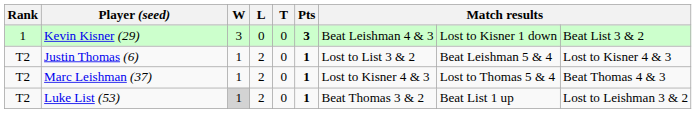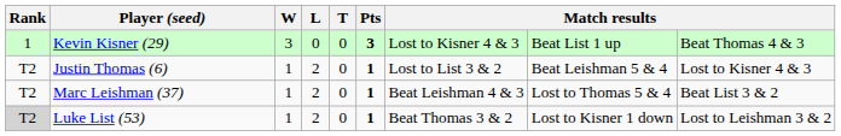Kevin Kisner (29) | column 7: Beat Leishman 4 & 3 -> Lost to Kisner 4 & 3
Kevin Kisner (29) | column 8: Lost to Kisner 1 down -> Beat List 1 up
Kevin Kisner (29) | column 9: Beat List 3 & 2 -> Beat Thomas 4 & 3
Marc Leishman (37) | column 7: Lost to Kisner 4 & 3 -> Beat Leishman 4 & 3
Marc Leishman (37) | column 9: Beat Thomas 4 & 3 -> Beat List 3 & 2
Luke List (53) | Rank: no background -> lightgrey background
Luke List (53) | W: lightgrey background -> no background
Luke List (53) | column 8: Beat List 1 up -> Lost to Kisner 1 down
